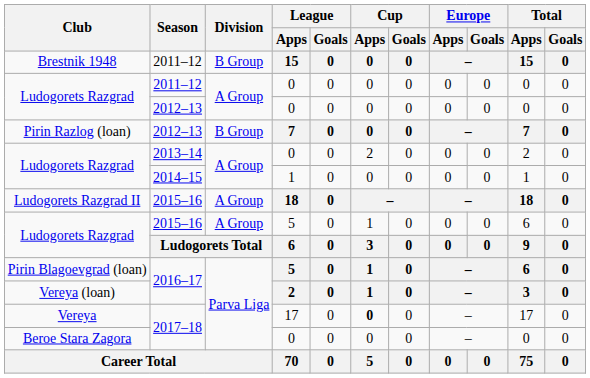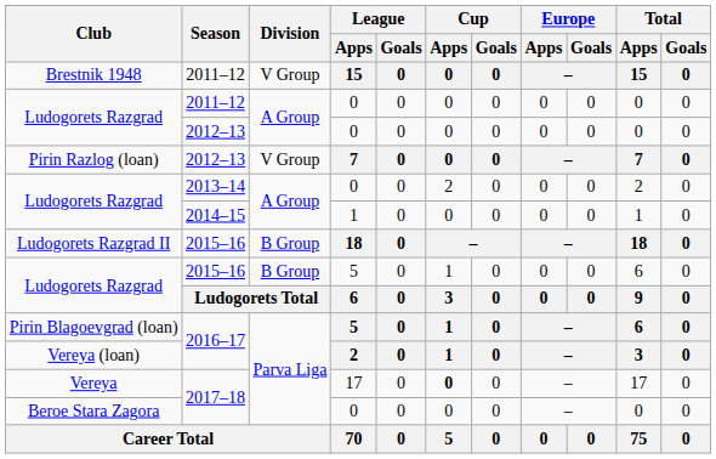Brestnik 1948 | Division: B Group -> V Group
Pirin Razlog (loan) | Division: B Group -> V Group
Ludogorets Razgrad II | Division: A Group -> B Group
Ludogorets Razgrad / 2015–16 | Division: A Group -> B Group
